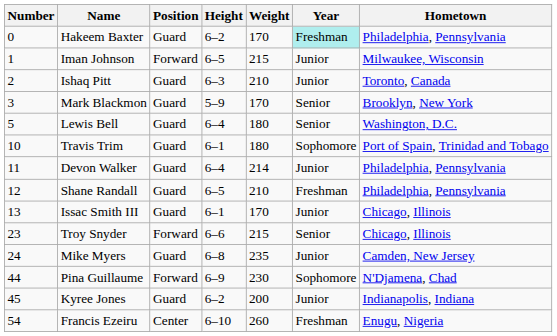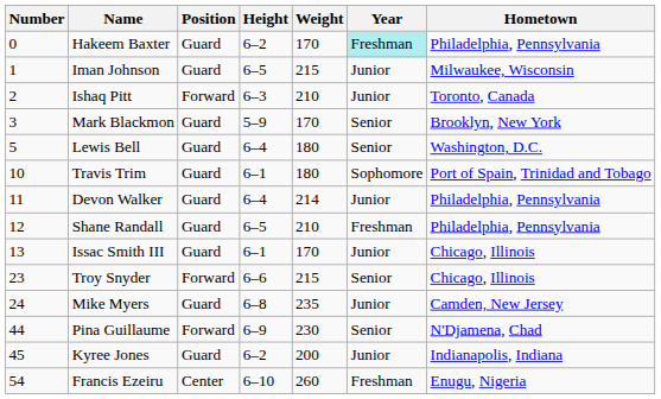Iman Johnson | Position: Forward -> Guard
Ishaq Pitt | Position: Guard -> Forward
Pina Guillaume | Year: Sophomore -> Senior
